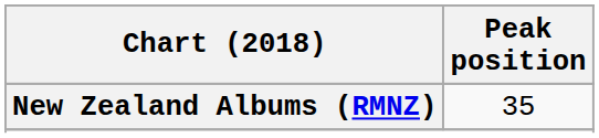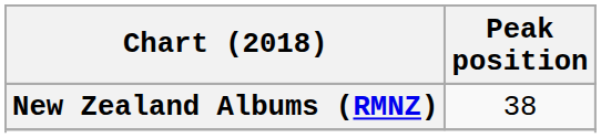New Zealand Albums (RMNZ) | Peak position: 35 -> 38
